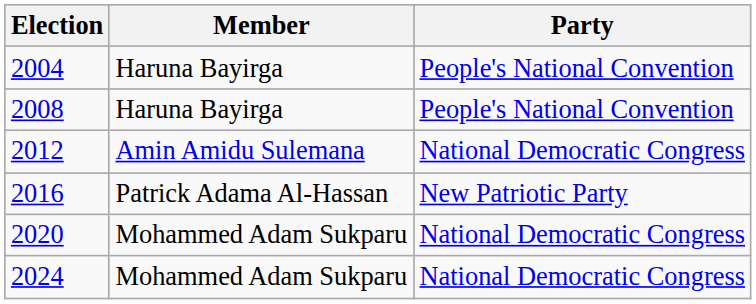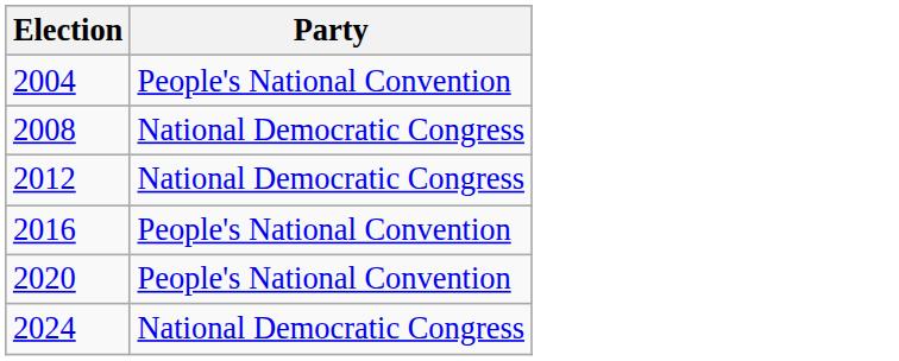- column: Member | Haruna Bayirga | Haruna Bayirga | Amin Amidu Sulemana | Patrick Adama Al-Hassan | Mohammed Adam Sukparu | Mohammed Adam Sukparu
2008 | Party: People's National Convention -> National Democratic Congress
2016 | Party: New Patriotic Party -> People's National Convention
2020 | Party: National Democratic Congress -> People's National Convention
